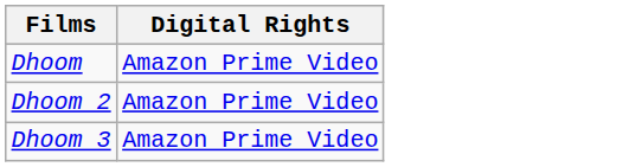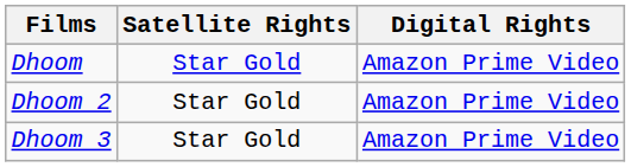+ column: Satellite Rights | Star Gold | Star Gold | Star Gold
